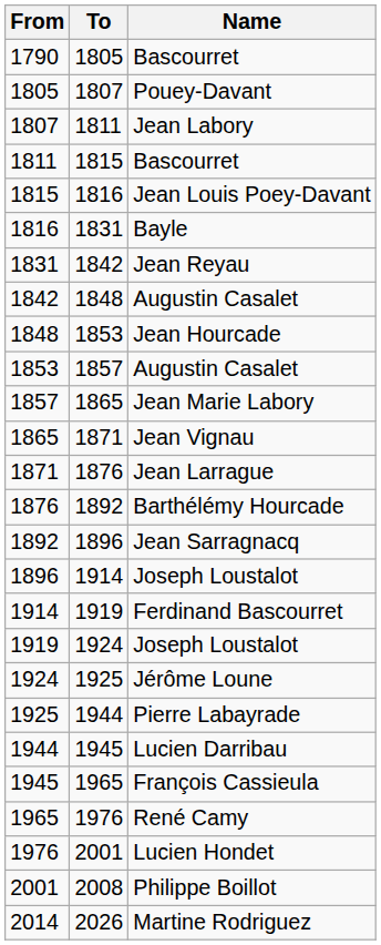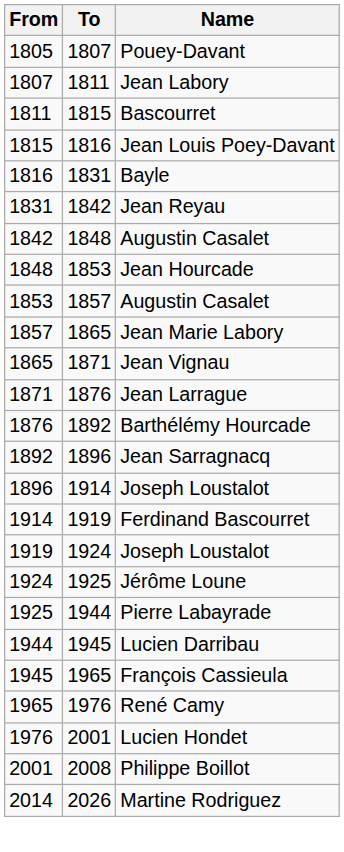- row: 1790 | 1805 | Bascourret
